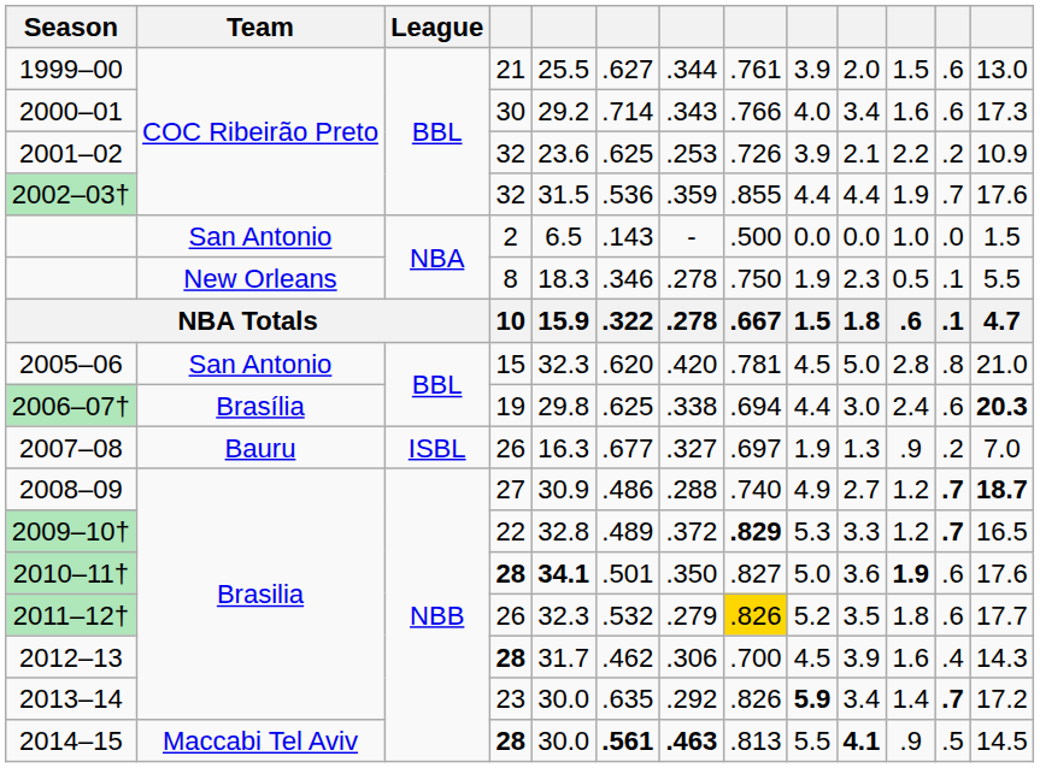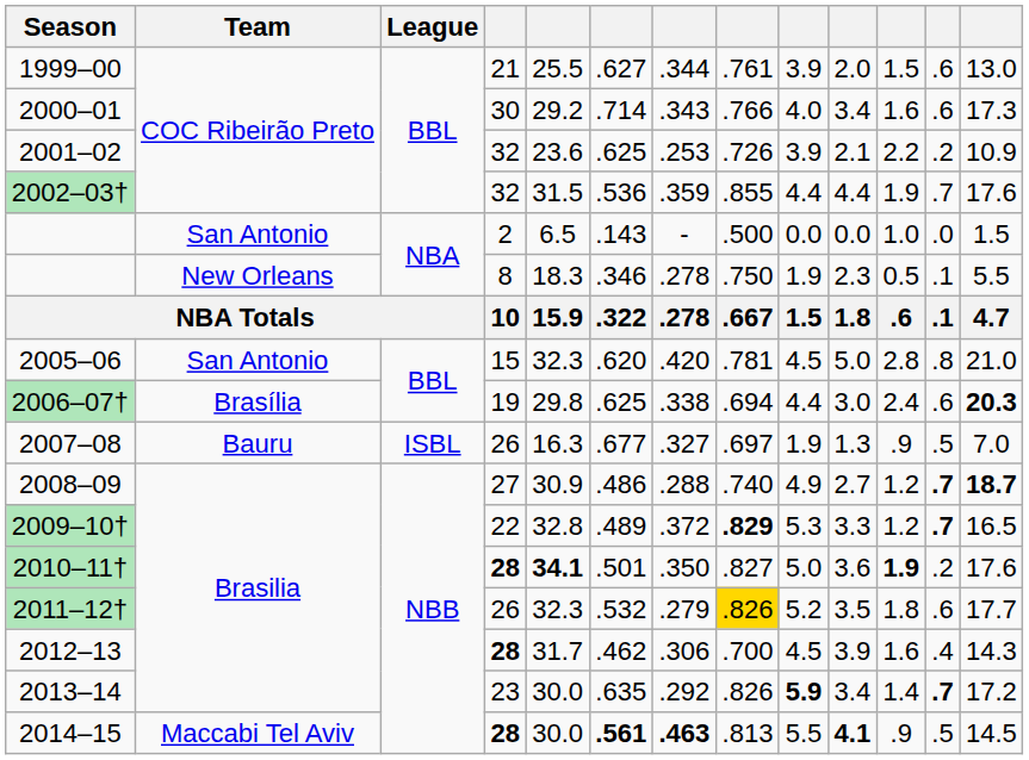2007–08 | column 12: .2 -> .5
2010–11† | column 12: .6 -> .2
